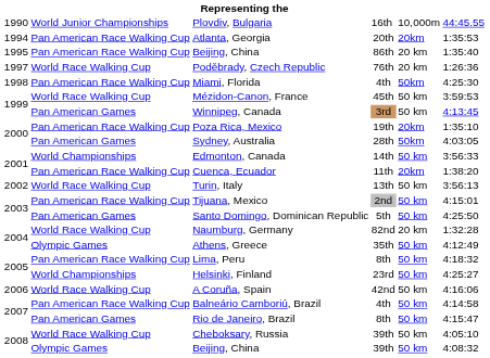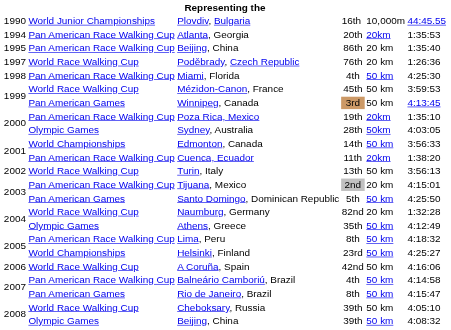Miami, Florida | column 5: 50km -> 50 km
Sydney, Australia | column 2: Pan American Games -> Olympic Games
Tijuana, Mexico | column 5: 50 km -> 20 km
